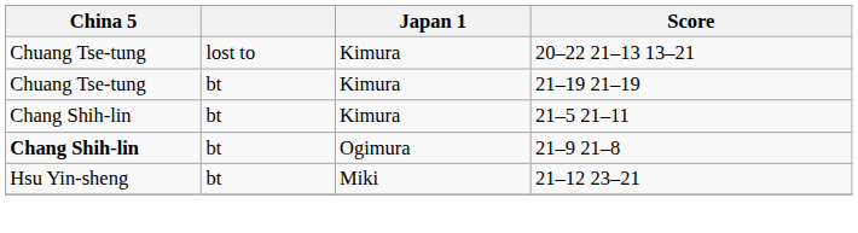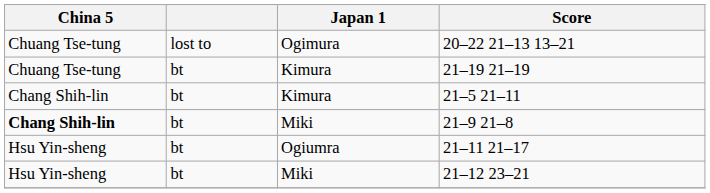20–22 21–13 13–21 | Japan 1: Kimura -> Ogimura
21–9 21–8 | Japan 1: Ogimura -> Miki
+ row: Hsu Yin-sheng | bt | Ogiumra | 21–11 21–17
